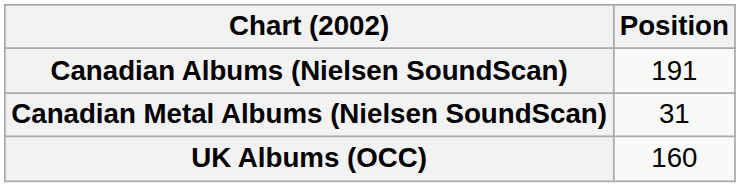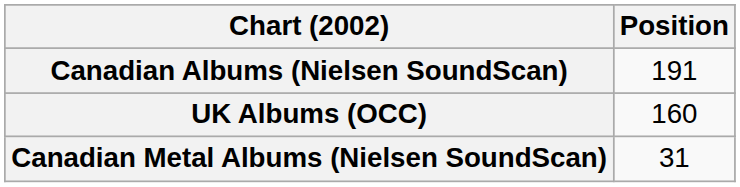rows swapped: Canadian Metal Albums (Nielsen SoundScan) <-> UK Albums (OCC)
